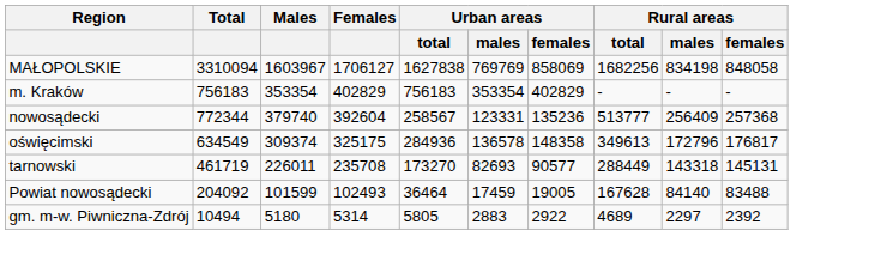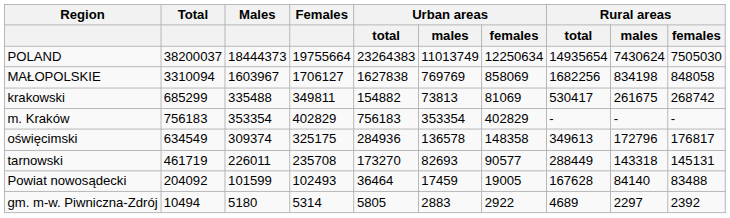+ row: POLAND | 38200037 | 18444373 | 19755664 | 23264383 | 11013749 | 12250634 | 14935654 | 7430624 | 7505030
+ row: krakowski | 685299 | 335488 | 349811 | 154882 | 73813 | 81069 | 530417 | 261675 | 268742
- row: nowosądecki | 772344 | 379740 | 392604 | 258567 | 123331 | 135236 | 513777 | 256409 | 257368
